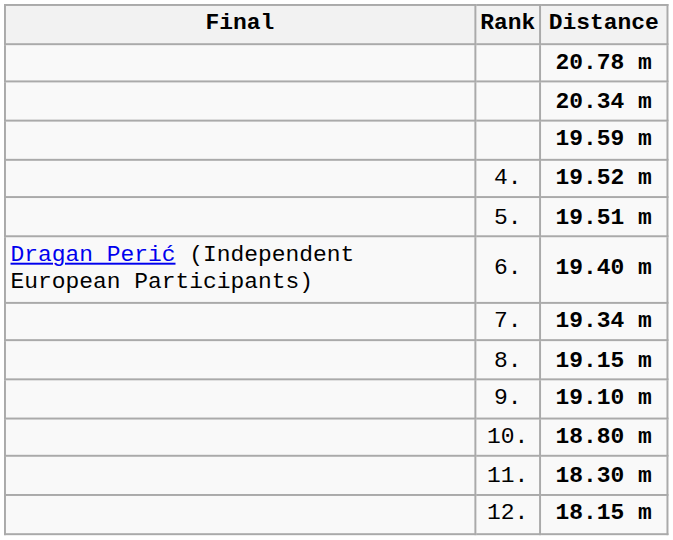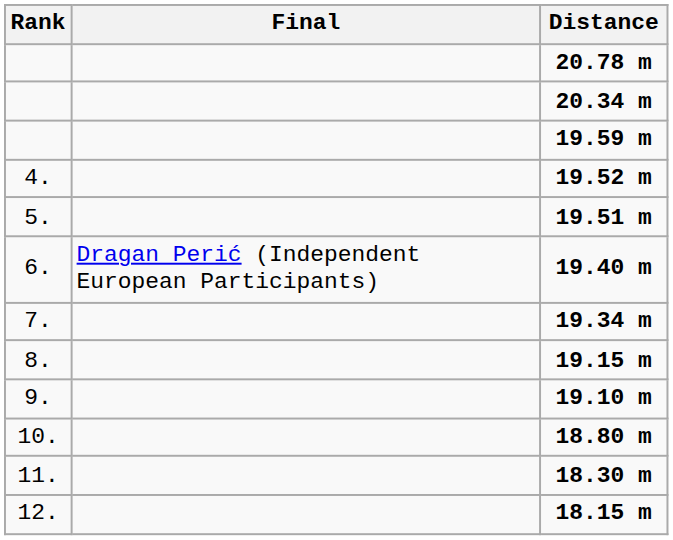columns swapped: Rank <-> Final
